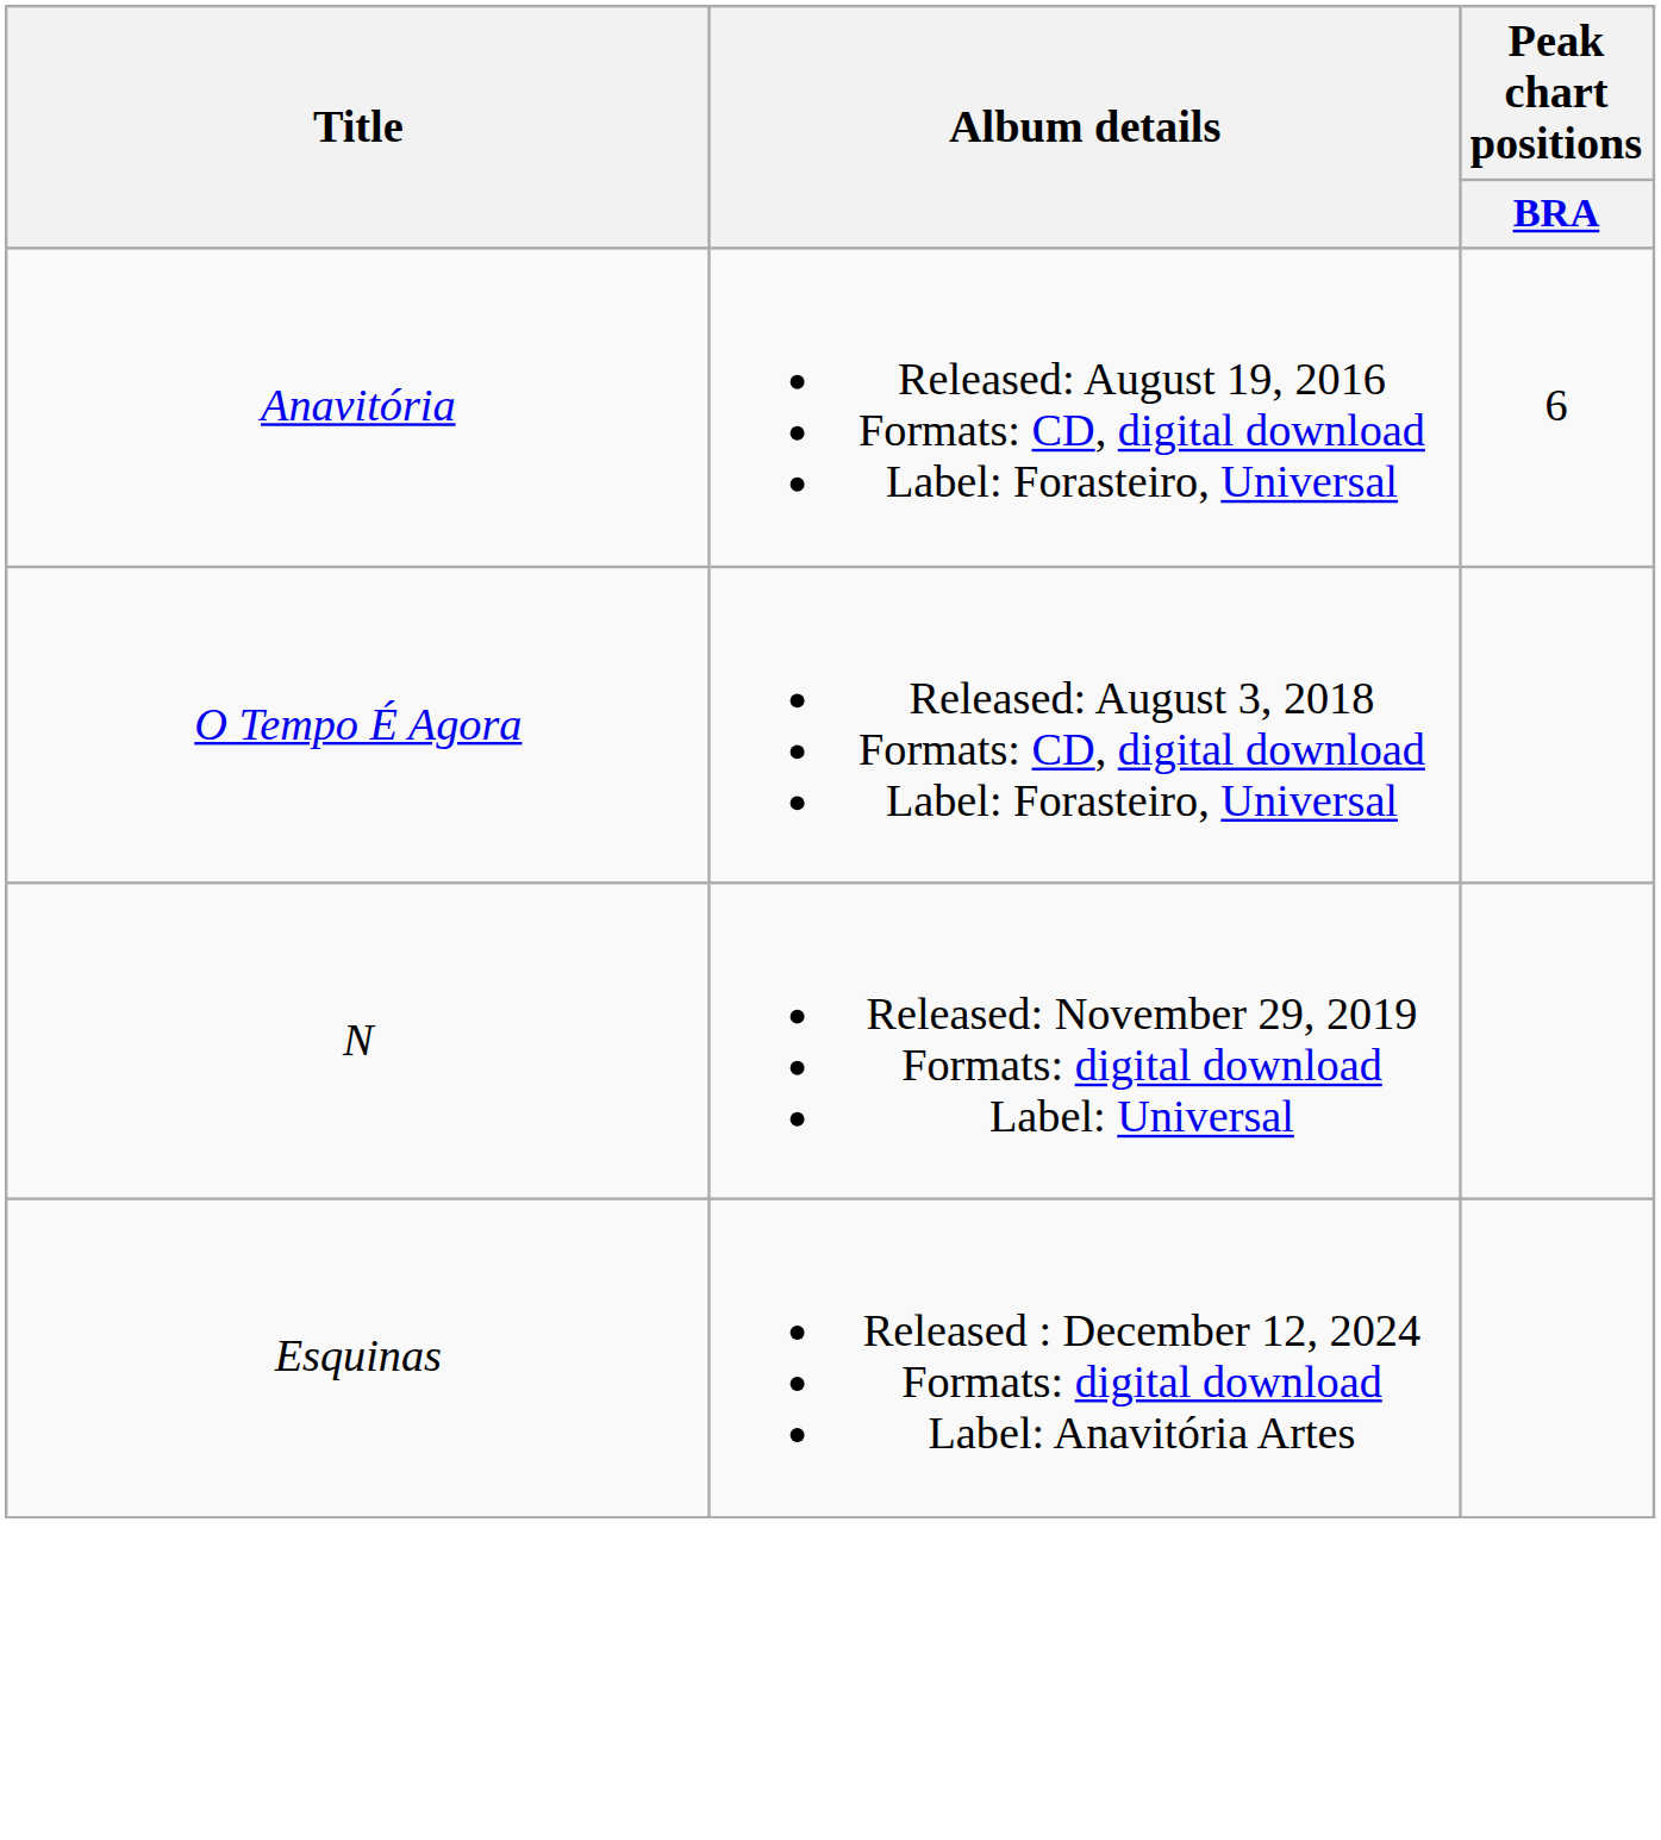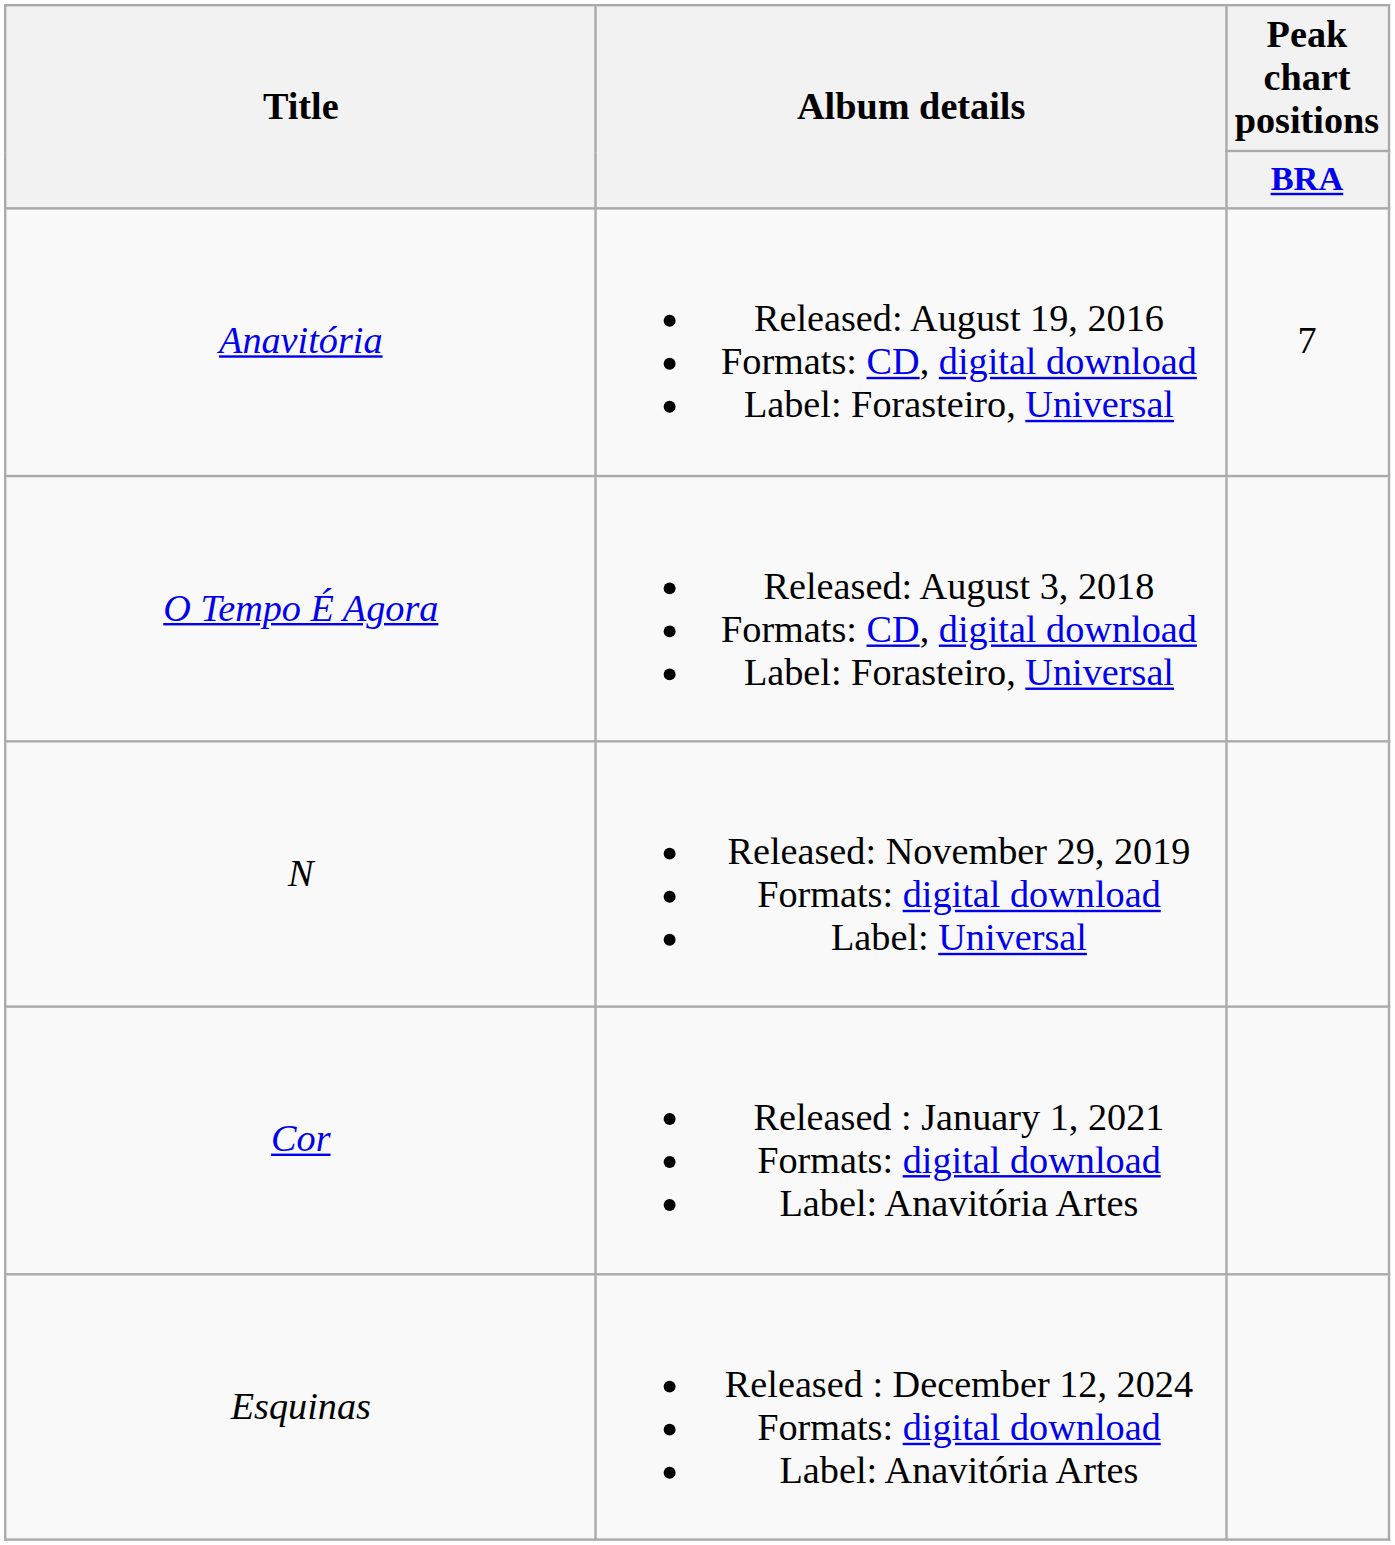Anavitória | Peak chart positions / BRA: 6 -> 7
+ row: Cor | Released : January 1, 2021 Formats: digital download Label: Anavitória Artes
